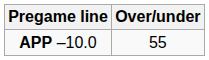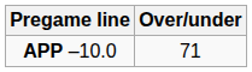APP –10.0 | Over/under: 55 -> 71
